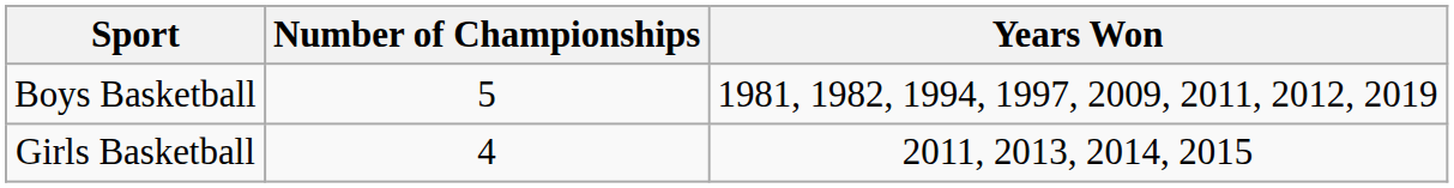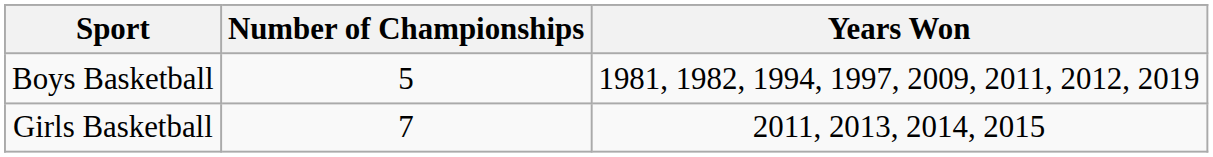Girls Basketball | Number of Championships: 4 -> 7
